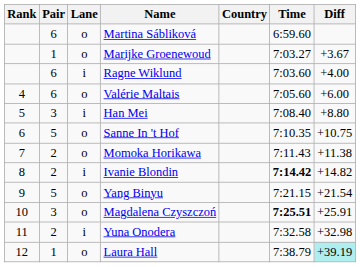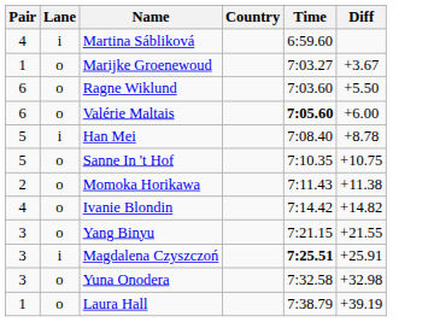- column: Rank | 4 | 5 | 6 | 7 | 8 | 9 | 10 | 11 | 12
Martina Sábliková | Pair: 6 -> 4
Martina Sábliková | Lane: o -> i
Ragne Wiklund | Lane: i -> o
Ragne Wiklund | Diff: +4.00 -> +5.50
Valérie Maltais | Time: normal -> bold
Han Mei | Pair: 3 -> 5
Han Mei | Diff: +8.80 -> +8.78
Ivanie Blondin | Pair: 2 -> 4
Ivanie Blondin | Lane: i -> o
Ivanie Blondin | Time: bold -> normal
Yang Binyu | Pair: 5 -> 3
Yang Binyu | Diff: +21.54 -> +21.55
Magdalena Czyszczoń | Lane: o -> i
Yuna Onodera | Pair: 2 -> 3
Yuna Onodera | Lane: i -> o
Laura Hall | Diff: paleturquoise background -> no background
